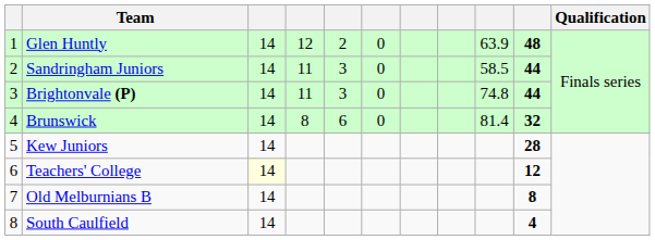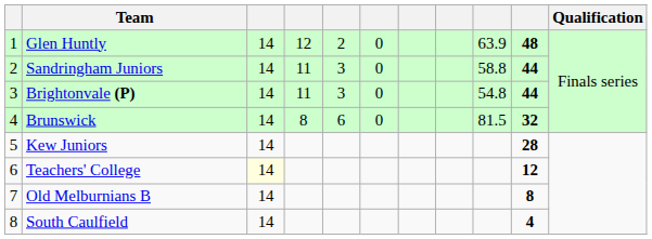Sandringham Juniors | column 9: 58.5 -> 58.8
Brightonvale (P) | column 9: 74.8 -> 54.8
Brunswick | column 9: 81.4 -> 81.5
